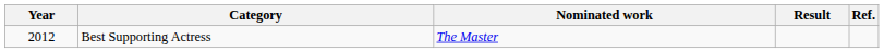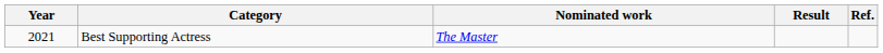Best Supporting Actress | Year: 2012 -> 2021
